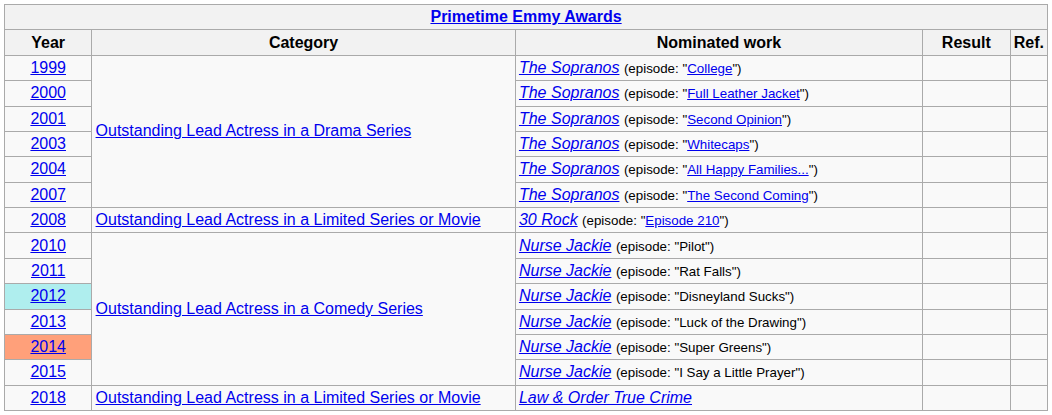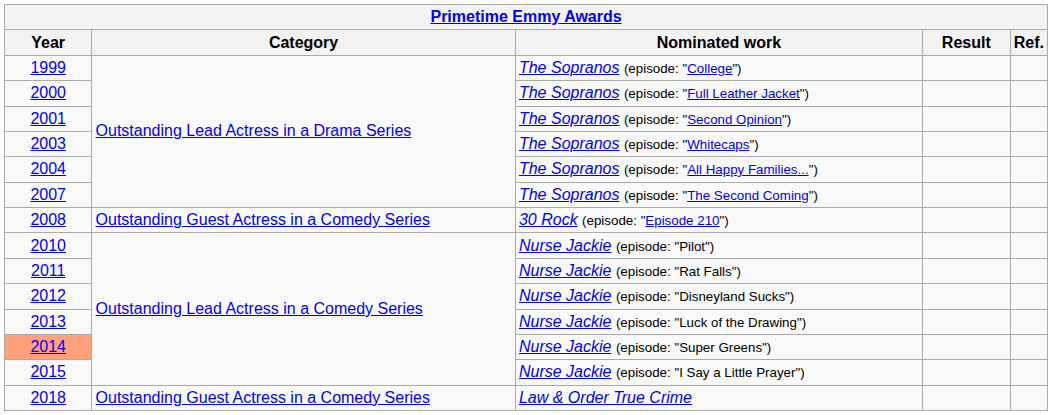30 Rock (episode: "Episode 210") | Category: Outstanding Lead Actress in a Limited Series or Movie -> Outstanding Guest Actress in a Comedy Series
Nurse Jackie (episode: "Disneyland Sucks") | Year: paleturquoise background -> no background
Law & Order True Crime | Category: Outstanding Lead Actress in a Limited Series or Movie -> Outstanding Guest Actress in a Comedy Series
